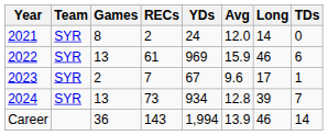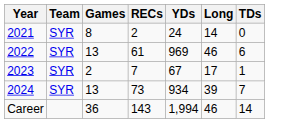- column: Avg | 12.0 | 15.9 | 9.6 | 12.8 | 13.9
